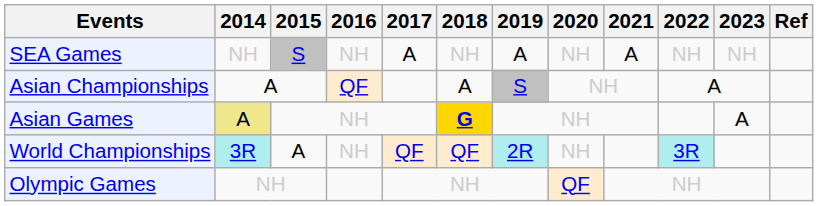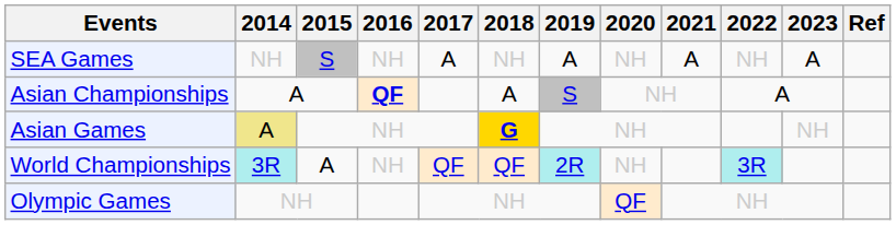SEA Games | 2023: NH -> A
Asian Championships | 2016: normal -> bold
Asian Games | 2023: A -> NH
